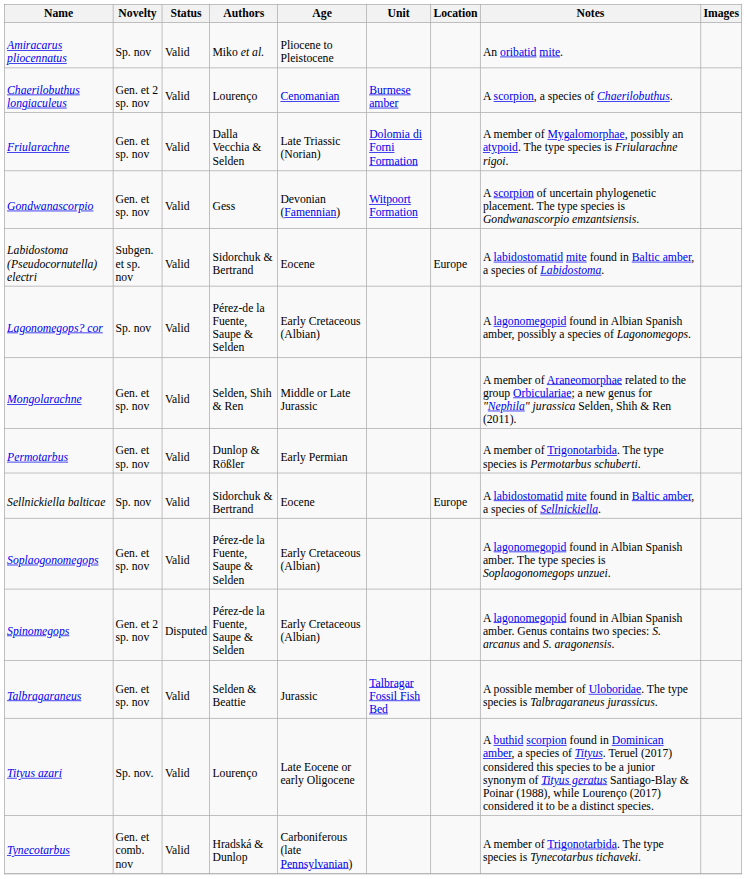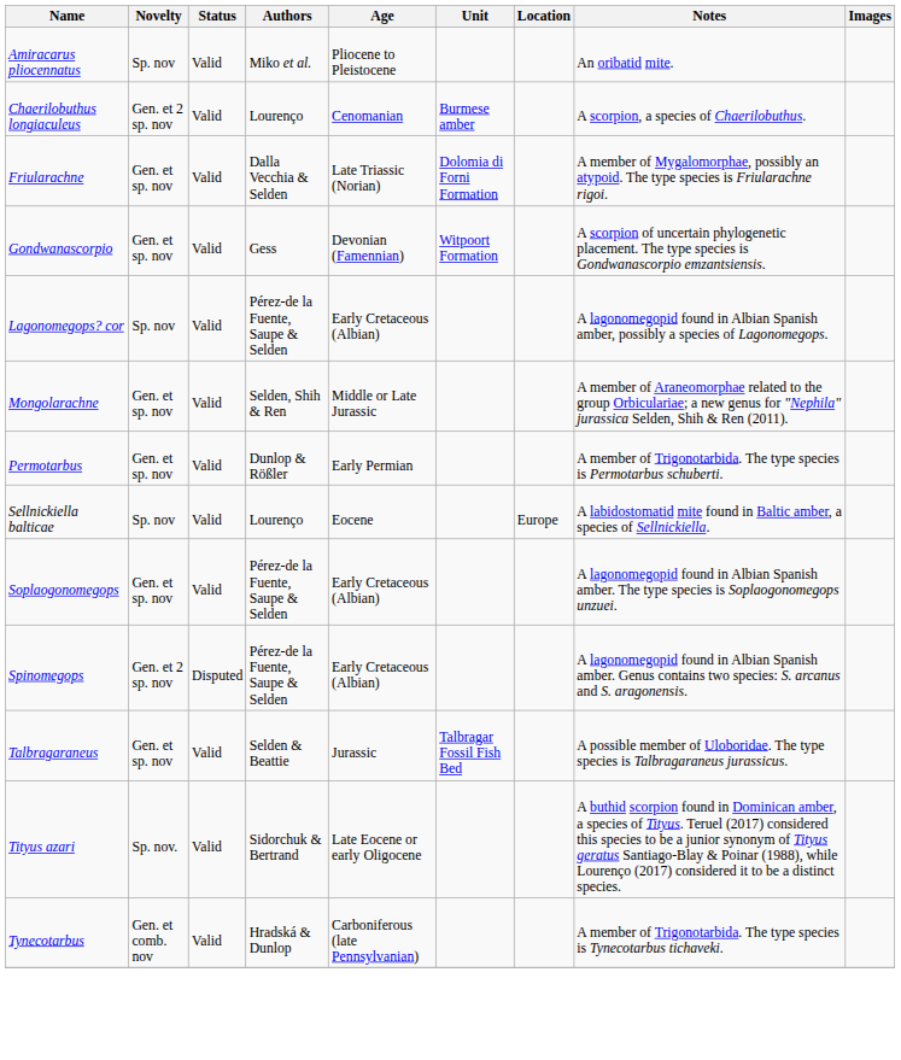- row: Labidostoma (Pseudocornutella) electri | Subgen. et sp. nov | Valid | Sidorchuk & Bertrand | Eocene | Europe | A labidostomatid mite found in Baltic amber, a species of Labidostoma.
Sellnickiella balticae | Authors: Sidorchuk & Bertrand -> Lourenço
Tityus azari | Authors: Lourenço -> Sidorchuk & Bertrand
